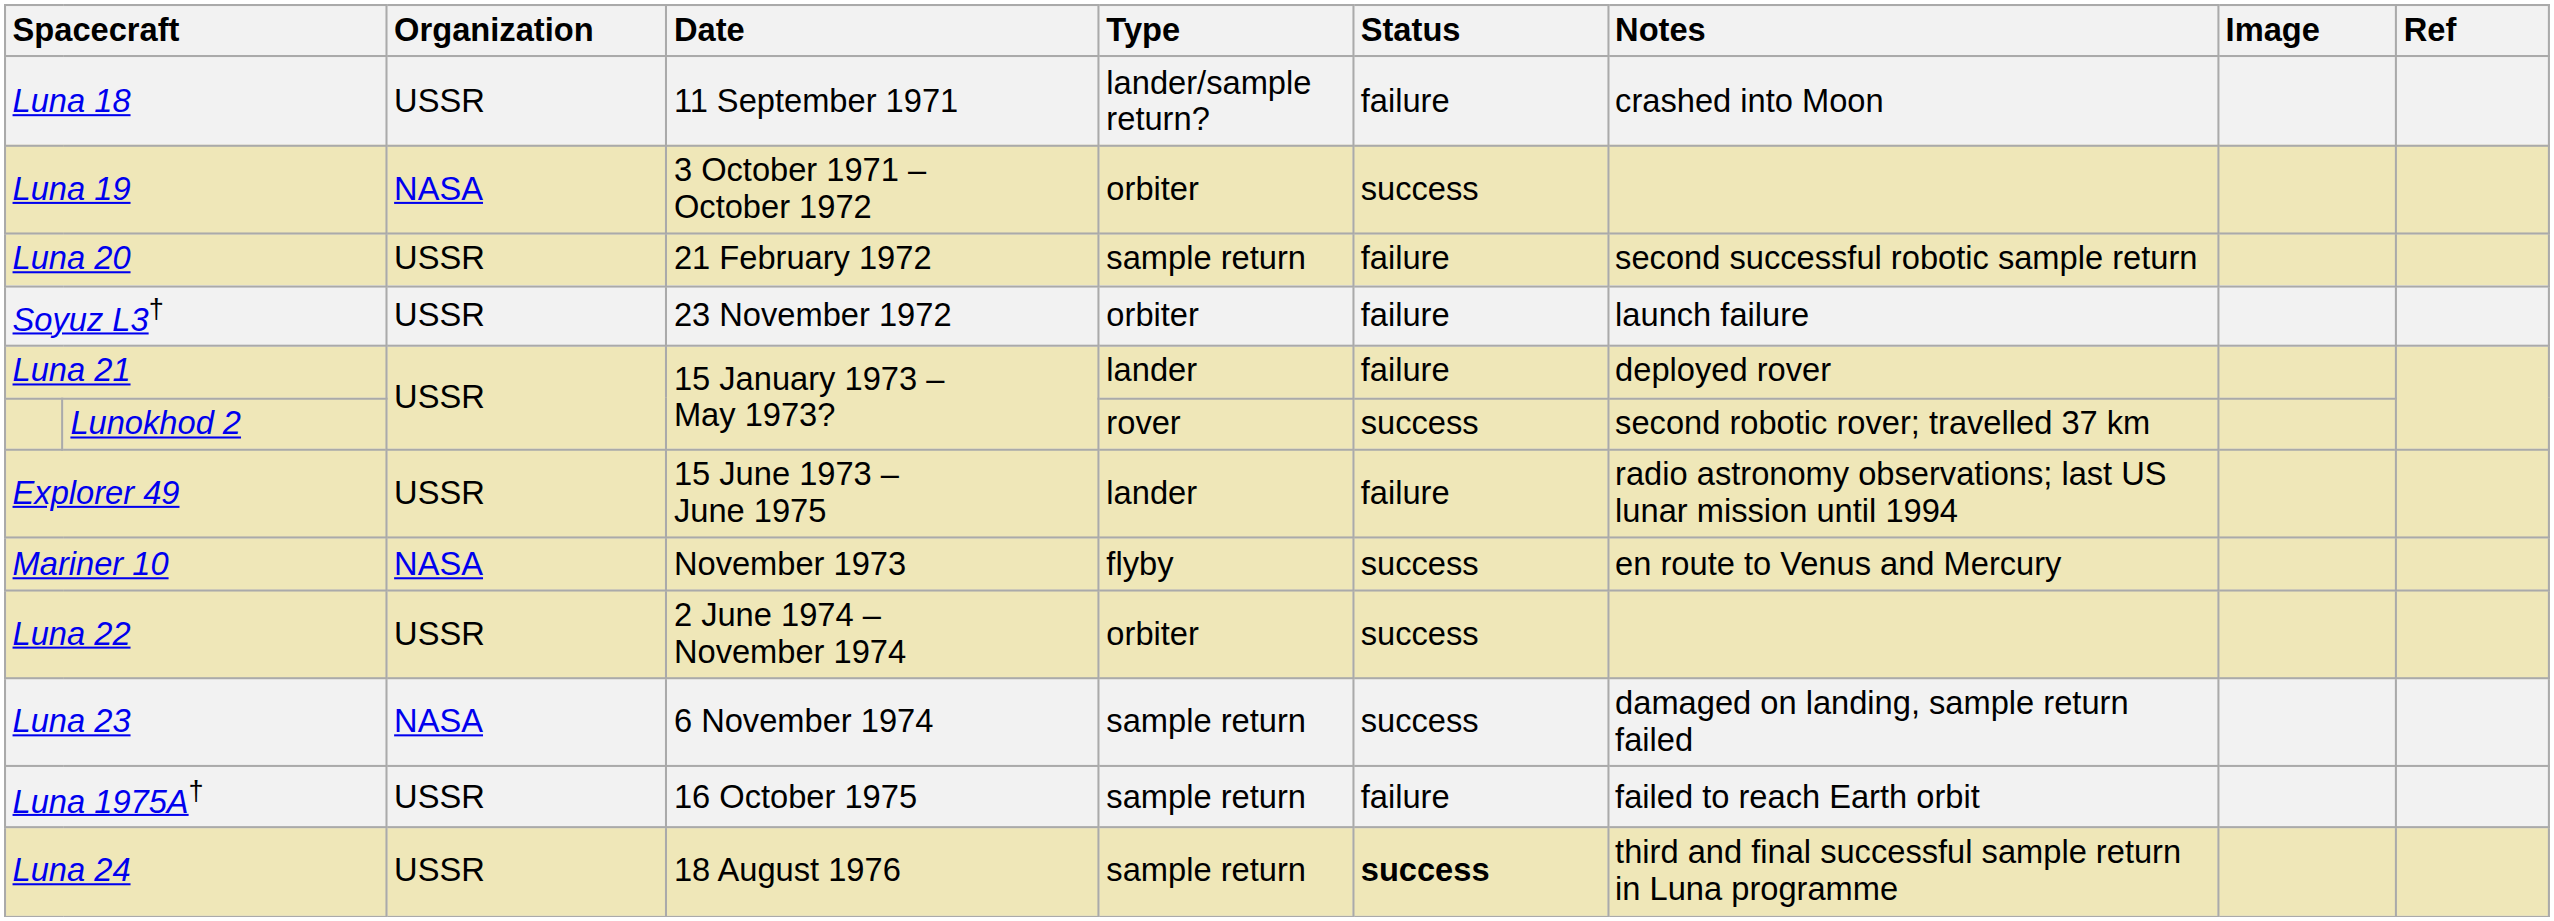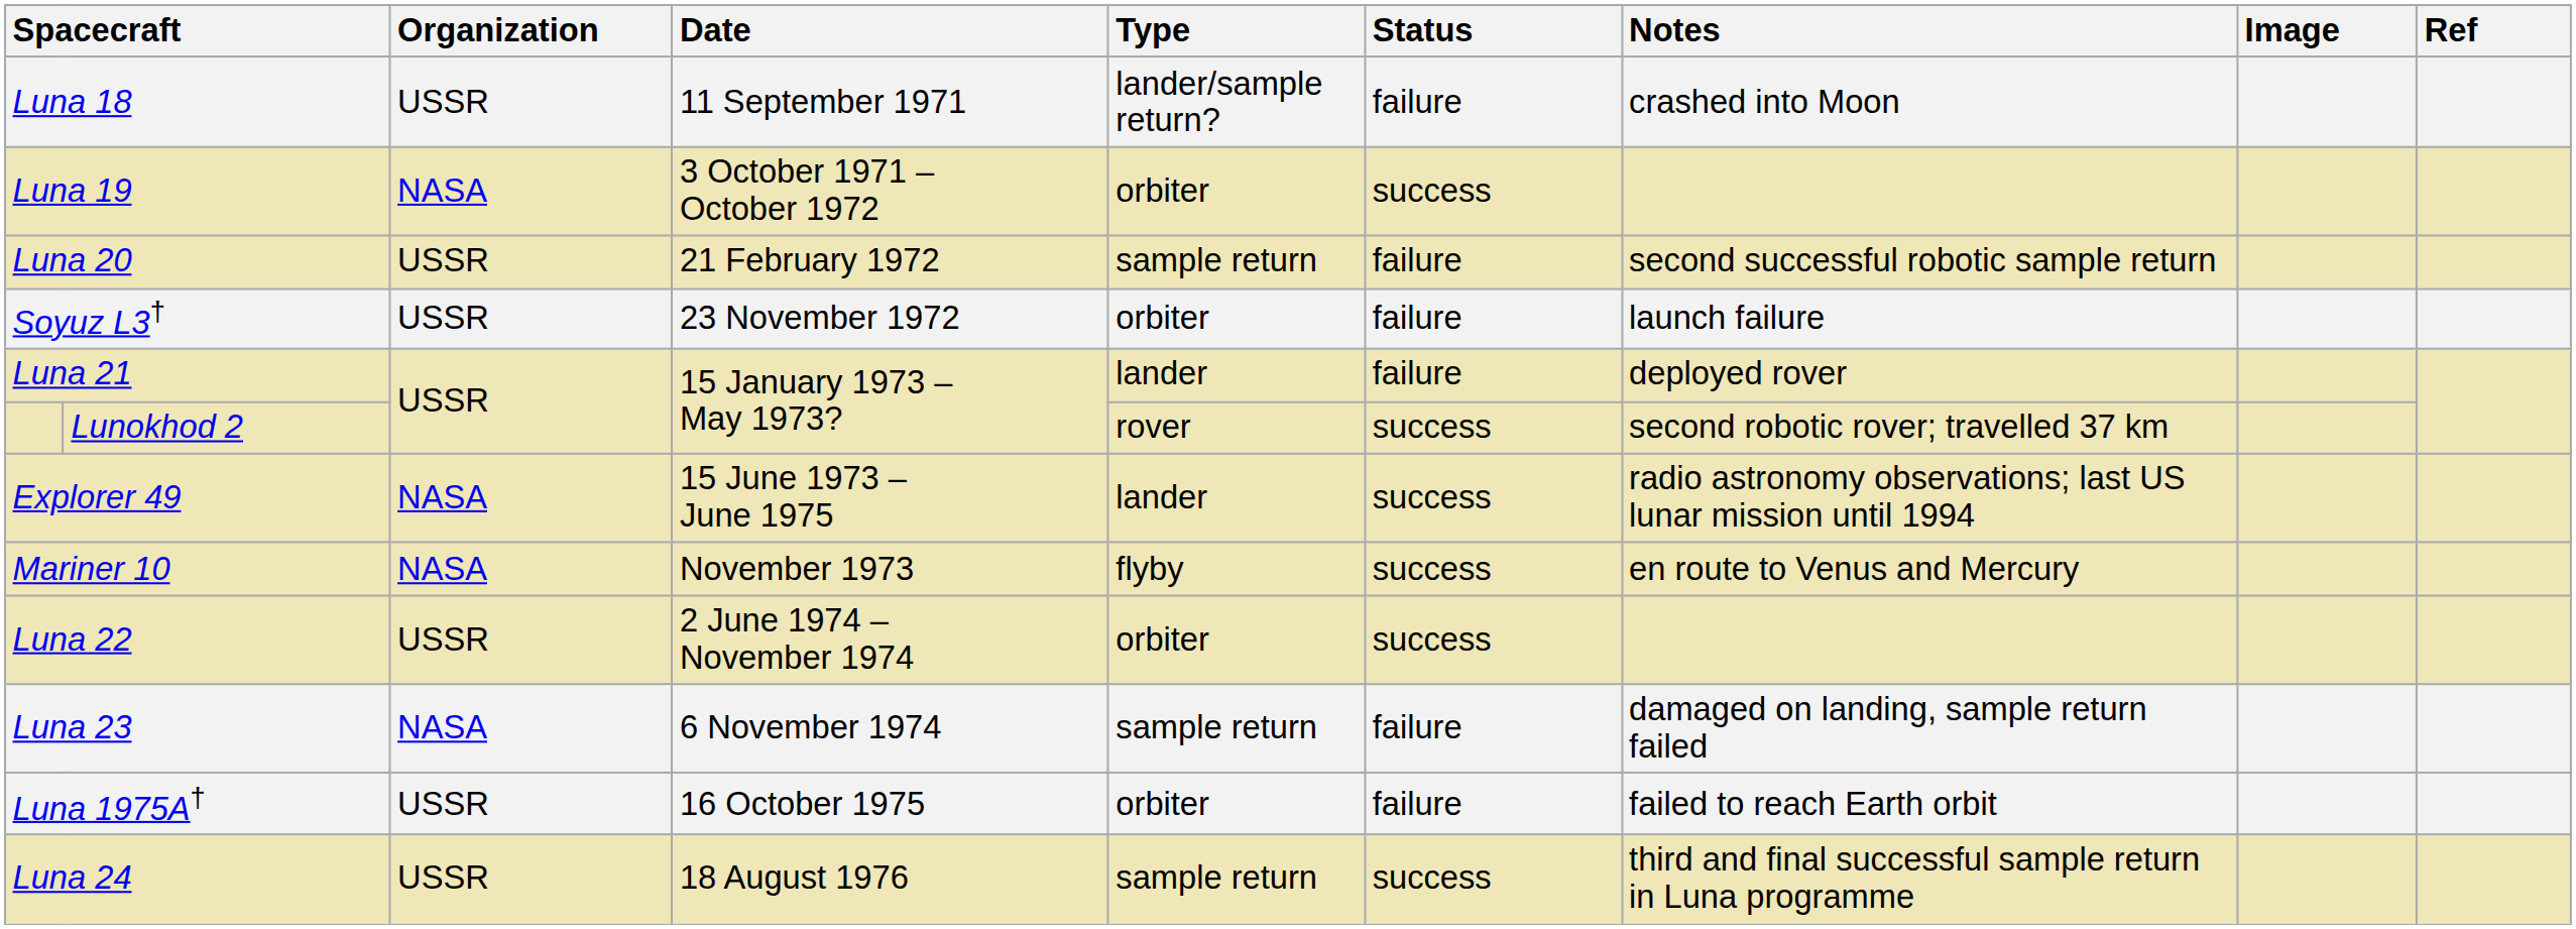Explorer 49 | Organization: USSR -> NASA
Explorer 49 | Status: failure -> success
Luna 23 | Status: success -> failure
Luna 1975A† | Type: sample return -> orbiter
Luna 24 | Status: bold -> normal
